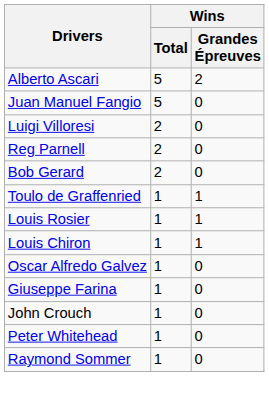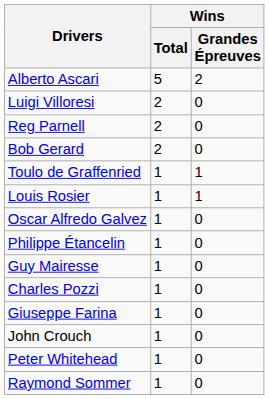- row: Juan Manuel Fangio | 5 | 0
- row: Louis Chiron | 1 | 1
+ row: Philippe Étancelin | 1 | 0
+ row: Guy Mairesse | 1 | 0
+ row: Charles Pozzi | 1 | 0
